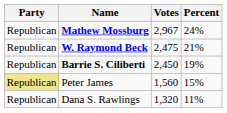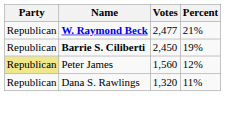- row: Republican | Mathew Mossburg | 2,967 | 24%
W. Raymond Beck | Votes: 2,475 -> 2,477
Peter James | Percent: 15% -> 12%
